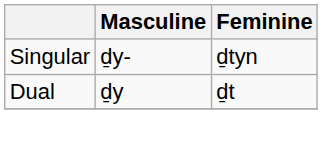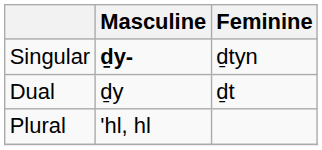Singular | Masculine: normal -> bold
+ row: Plural | 'hl, hl
